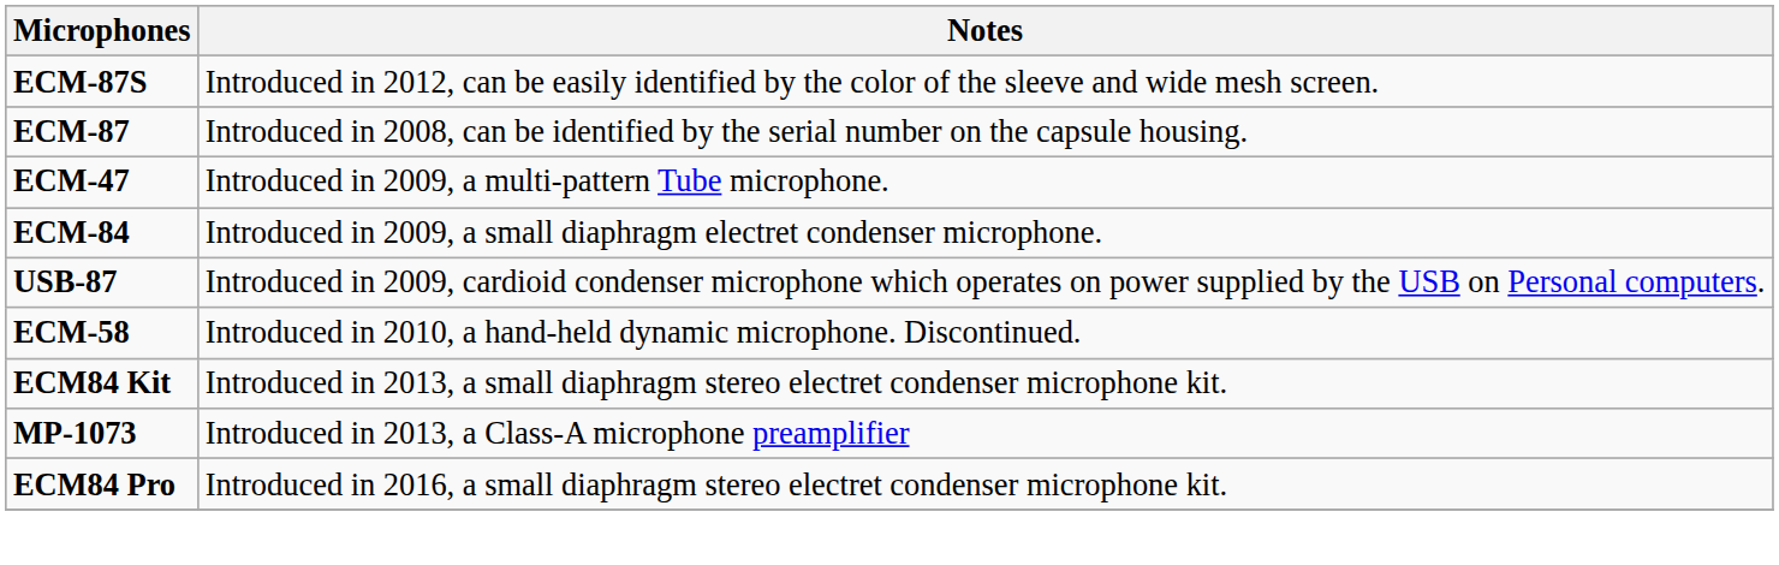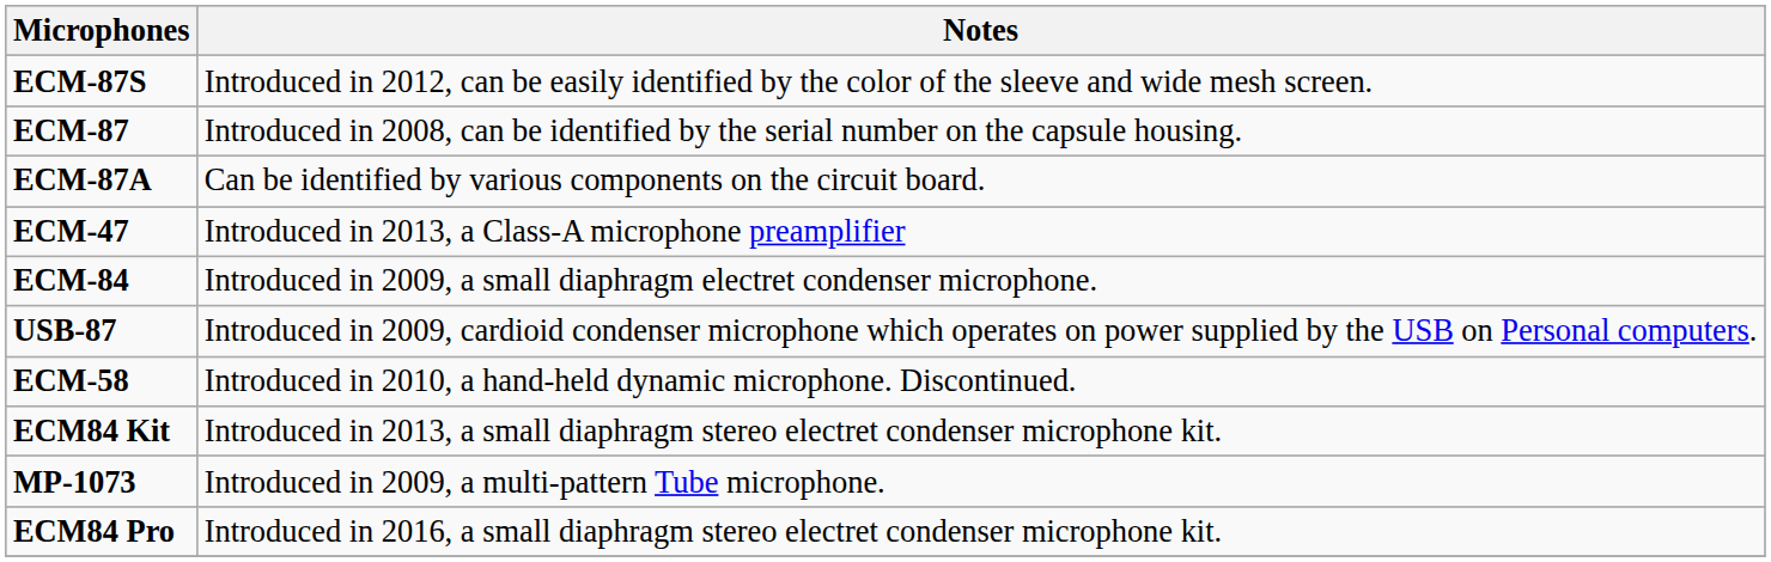+ row: ECM-87A | Can be identified by various components on the circuit board.
ECM-47 | Notes: Introduced in 2009, a multi-pattern Tube microphone. -> Introduced in 2013, a Class-A microphone preamplifier
MP-1073 | Notes: Introduced in 2013, a Class-A microphone preamplifier -> Introduced in 2009, a multi-pattern Tube microphone.
